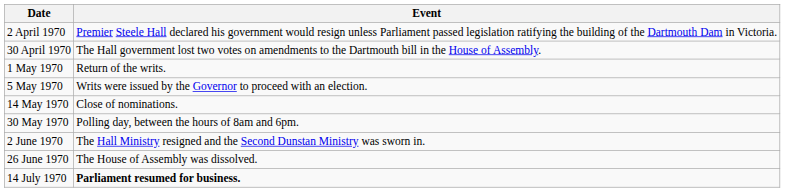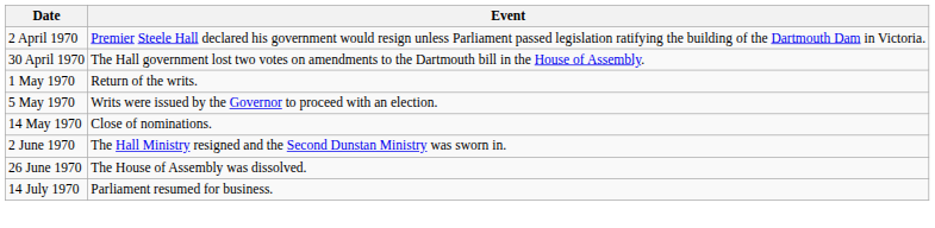- row: 30 May 1970 | Polling day, between the hours of 8am and 6pm.
14 July 1970 | Event: bold -> normal
